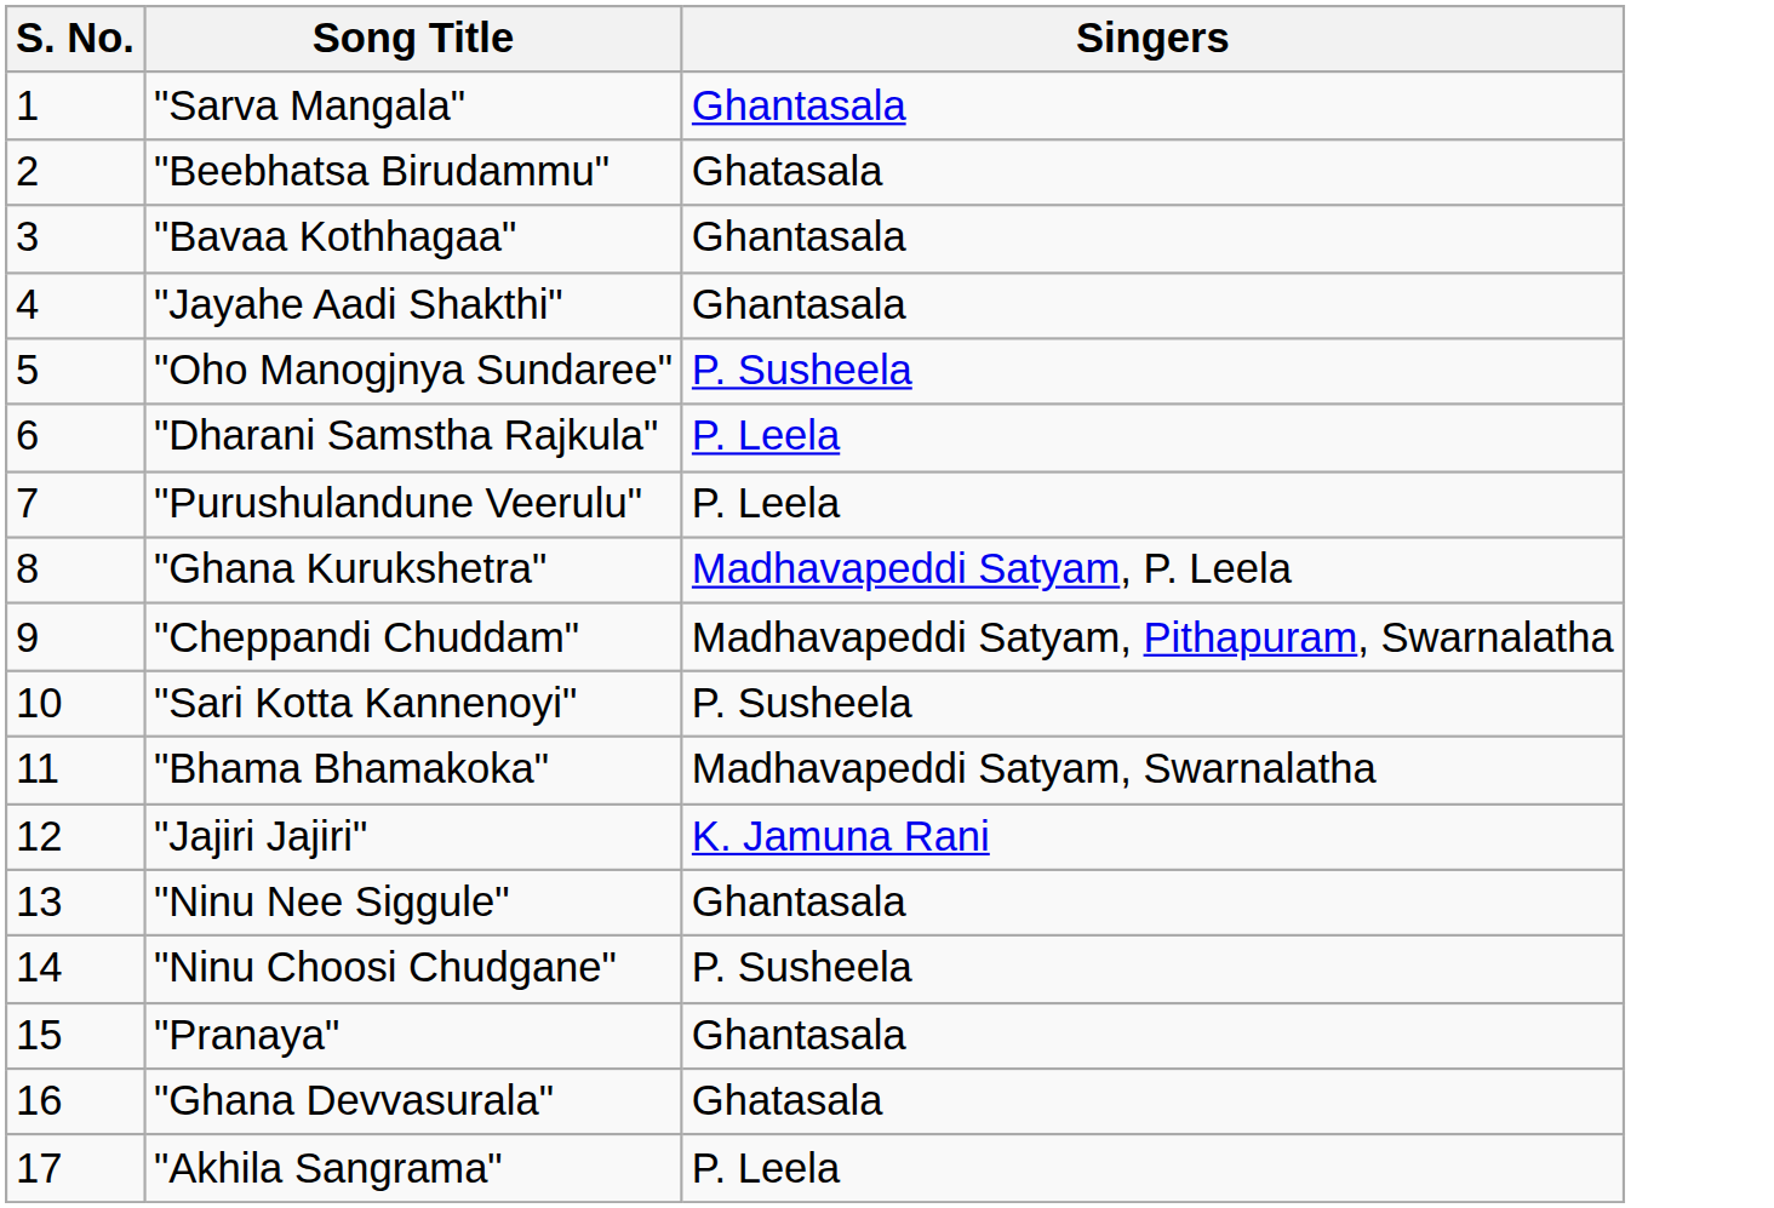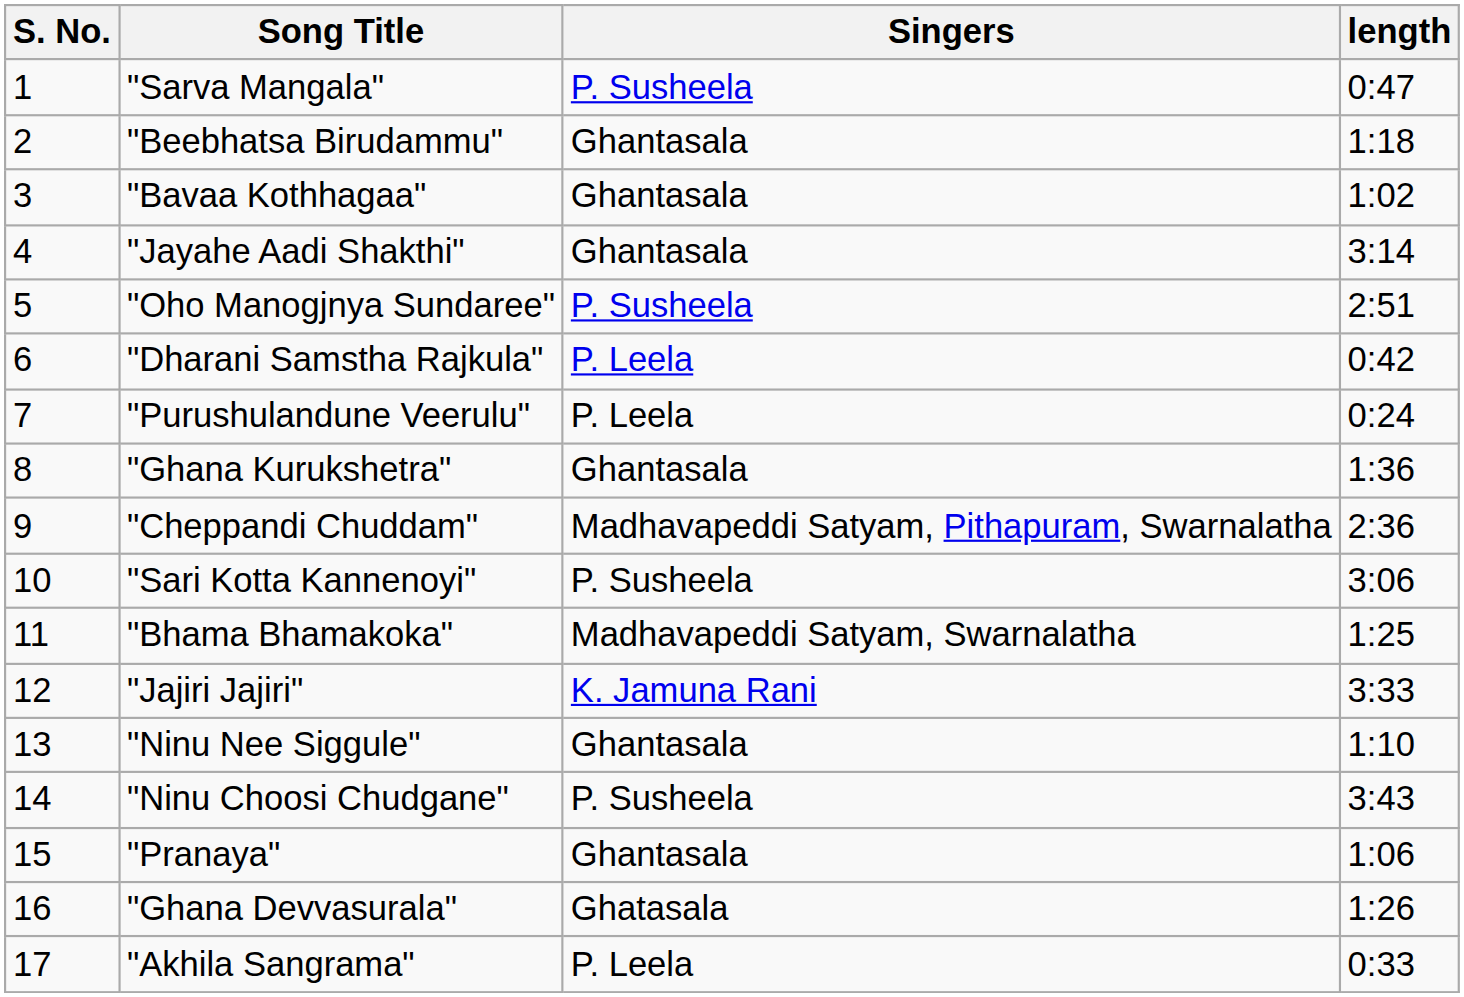+ column: length | 0:47 | 1:18 | 1:02 | 3:14 | 2:51 | 0:42 | 0:24 | 1:36 | 2:36 | 3:06 | 1:25 | 3:33 | 1:10 | 3:43 | 1:06 | 1:26 | 0:33
"Sarva Mangala" | Singers: Ghantasala -> P. Susheela
"Beebhatsa Birudammu" | Singers: Ghatasala -> Ghantasala
"Ghana Kurukshetra" | Singers: Madhavapeddi Satyam, P. Leela -> Ghantasala
